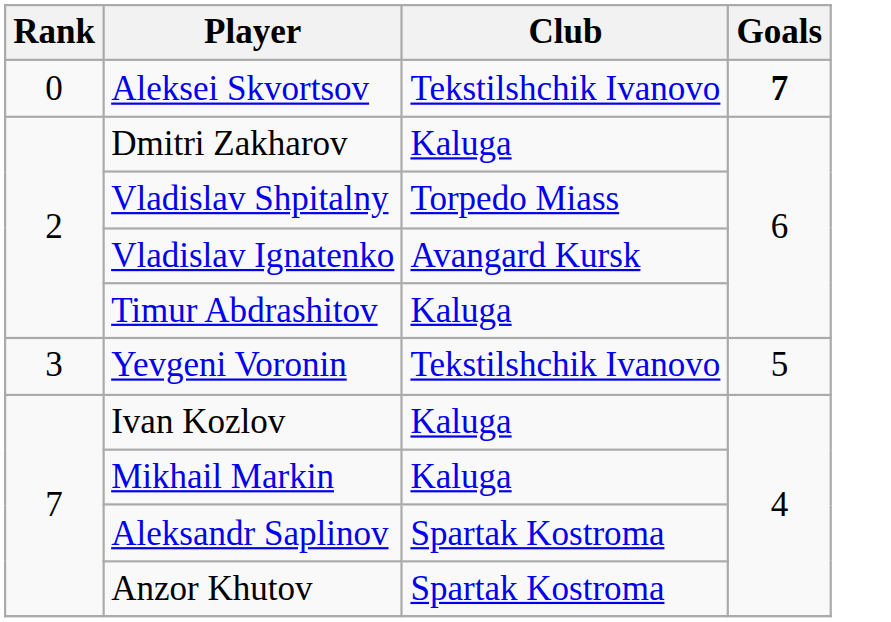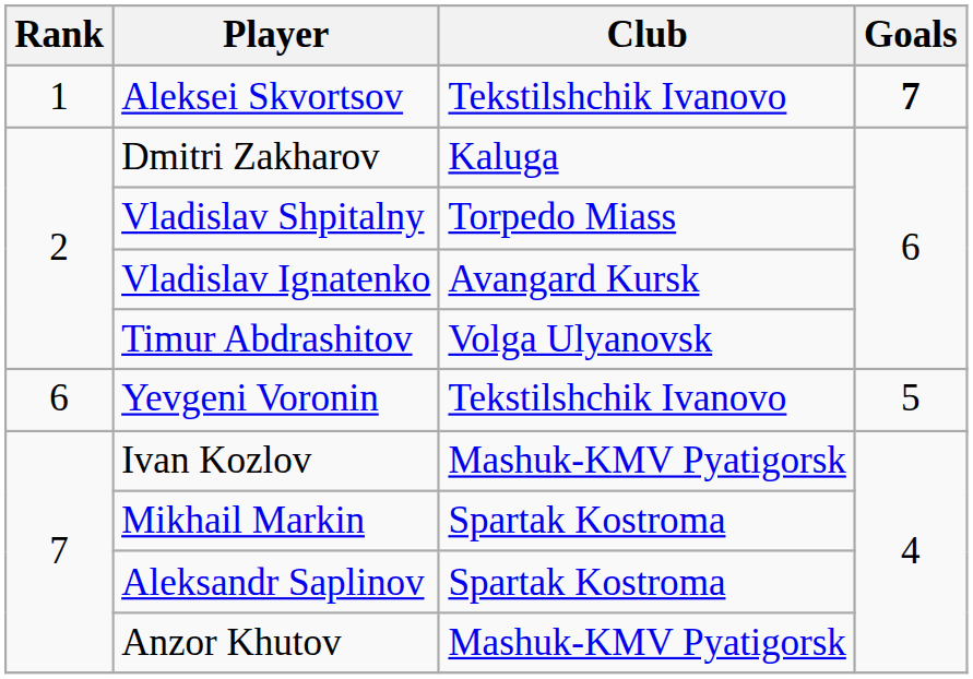Aleksei Skvortsov | Rank: 0 -> 1
Timur Abdrashitov | Club: Kaluga -> Volga Ulyanovsk
Yevgeni Voronin | Rank: 3 -> 6
Ivan Kozlov | Club: Kaluga -> Mashuk-KMV Pyatigorsk
Mikhail Markin | Club: Kaluga -> Spartak Kostroma
Anzor Khutov | Club: Spartak Kostroma -> Mashuk-KMV Pyatigorsk
